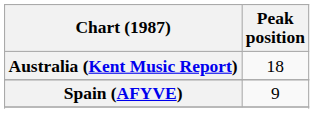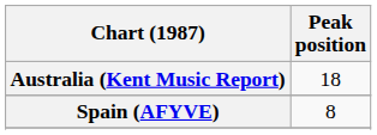Spain (AFYVE) | Peak position: 9 -> 8
